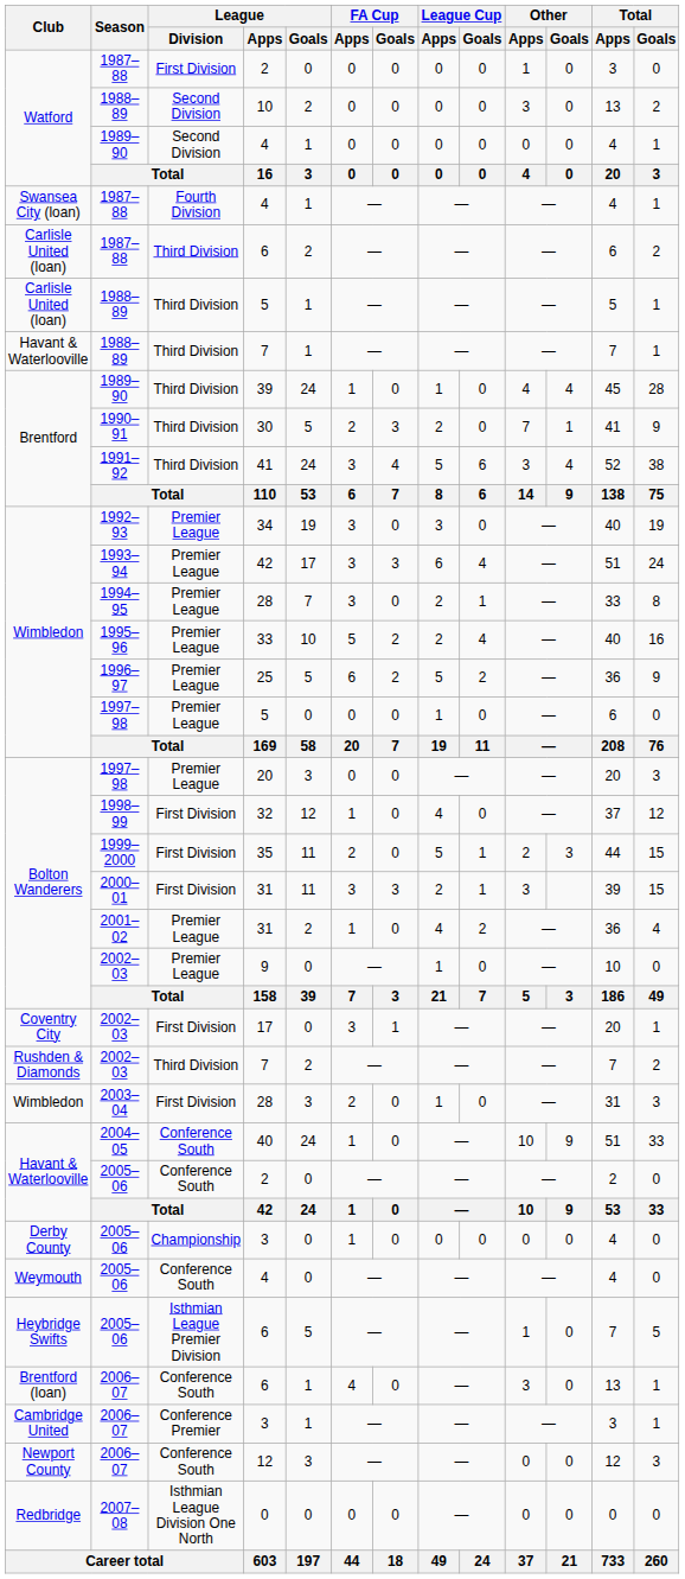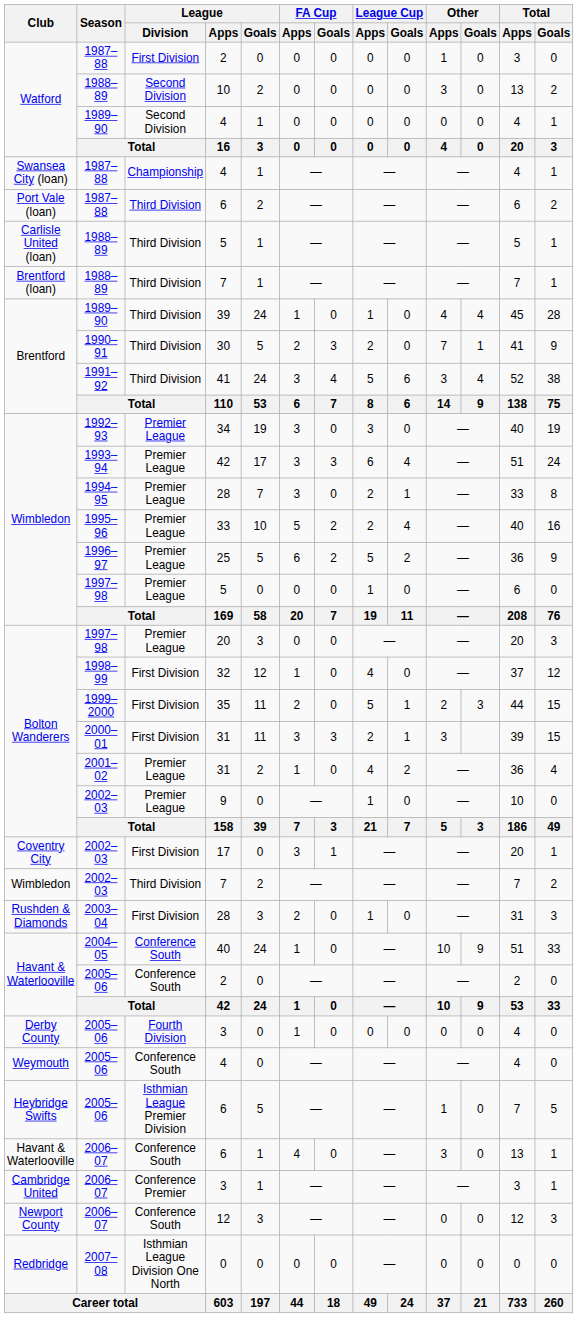1987–88 / 4 | League / Division: Fourth Division -> Championship
1987–88 / 6 | Club: Carlisle United (loan) -> Port Vale (loan)
1988–89 / 7 | Club: Havant & Waterlooville -> Brentford (loan)
2002–03 / 7 | Club: Rushden & Diamonds -> Wimbledon
2003–04 / 28 | Club: Wimbledon -> Rushden & Diamonds
2005–06 / 3 | League / Division: Championship -> Fourth Division
2006–07 / 6 | Club: Brentford (loan) -> Havant & Waterlooville
